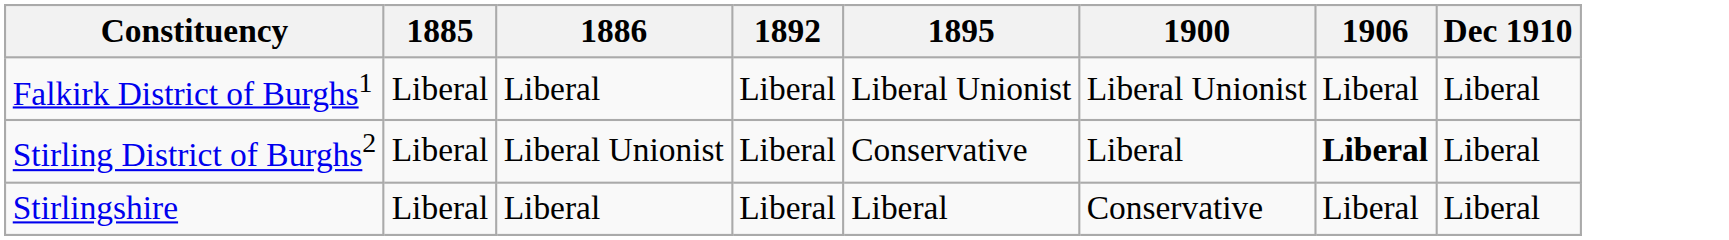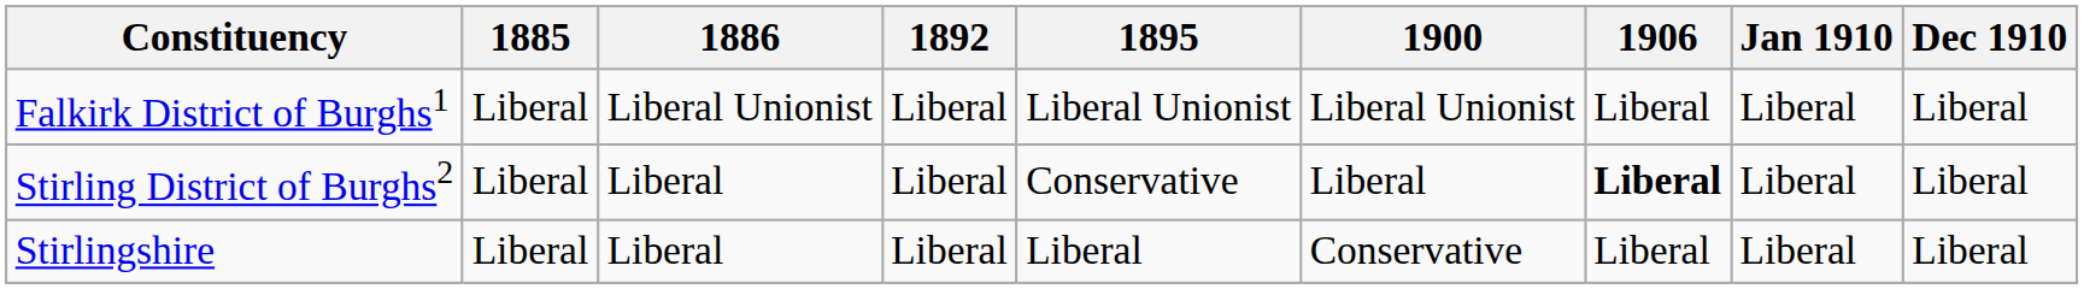+ column: Jan 1910 | Liberal | Liberal | Liberal
Falkirk District of Burghs1 | 1886: Liberal -> Liberal Unionist
Stirling District of Burghs2 | 1886: Liberal Unionist -> Liberal
